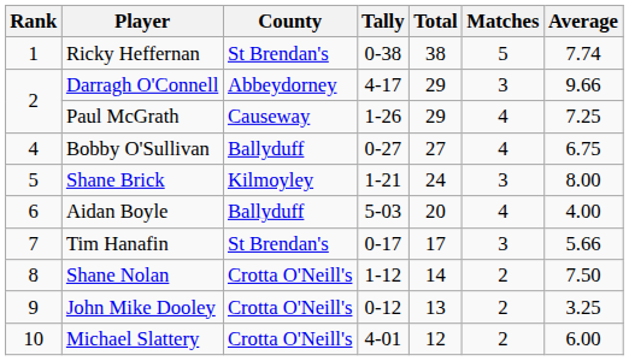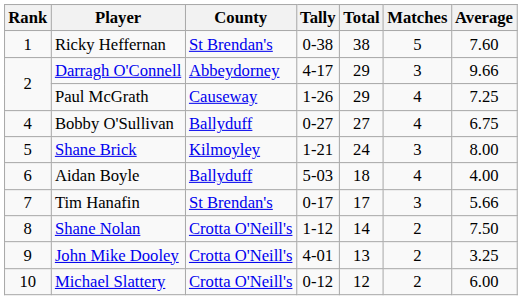Ricky Heffernan | Average: 7.74 -> 7.60
Aidan Boyle | Total: 20 -> 18
John Mike Dooley | Tally: 0-12 -> 4-01
Michael Slattery | Tally: 4-01 -> 0-12
